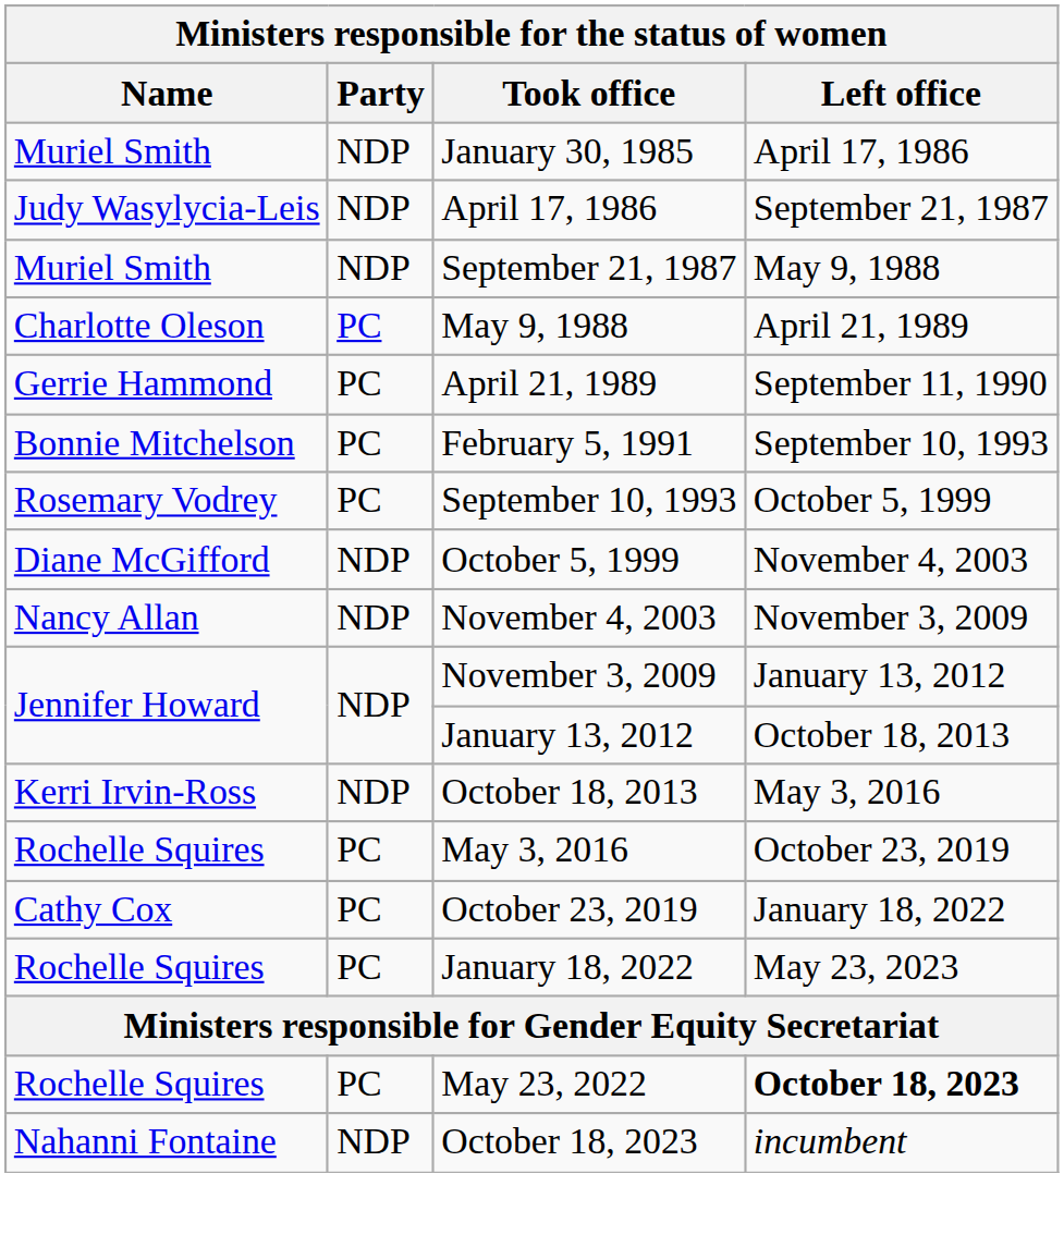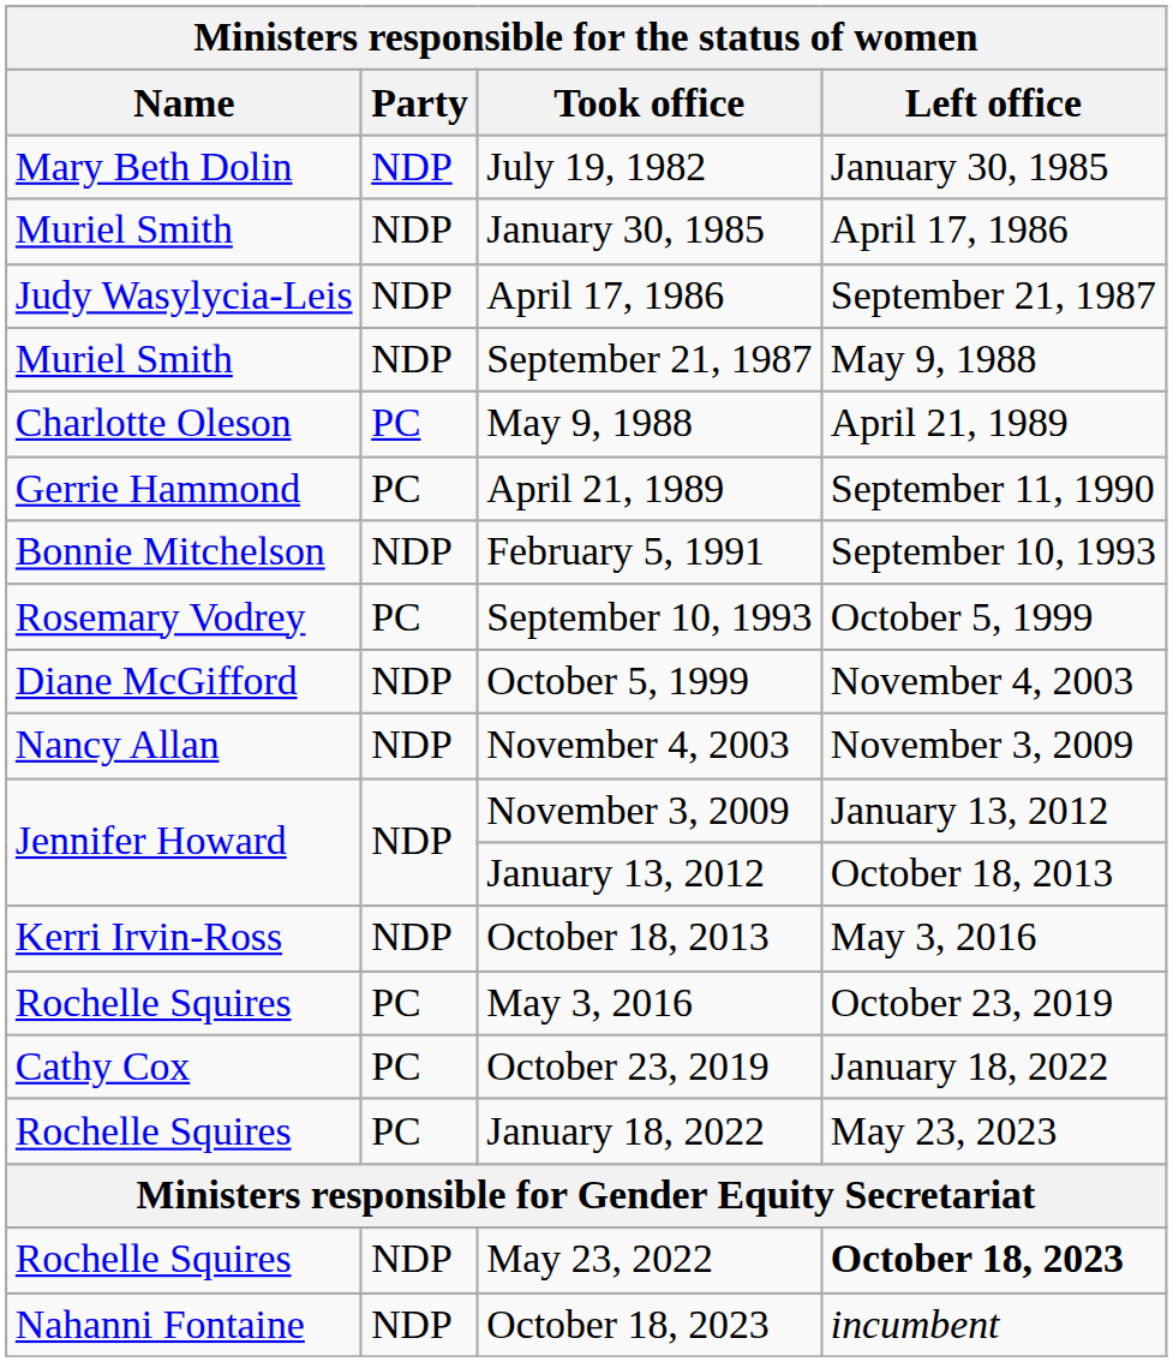+ row: Mary Beth Dolin | NDP | July 19, 1982 | January 30, 1985
February 5, 1991 | Party: PC -> NDP
May 23, 2022 | Party: PC -> NDP
